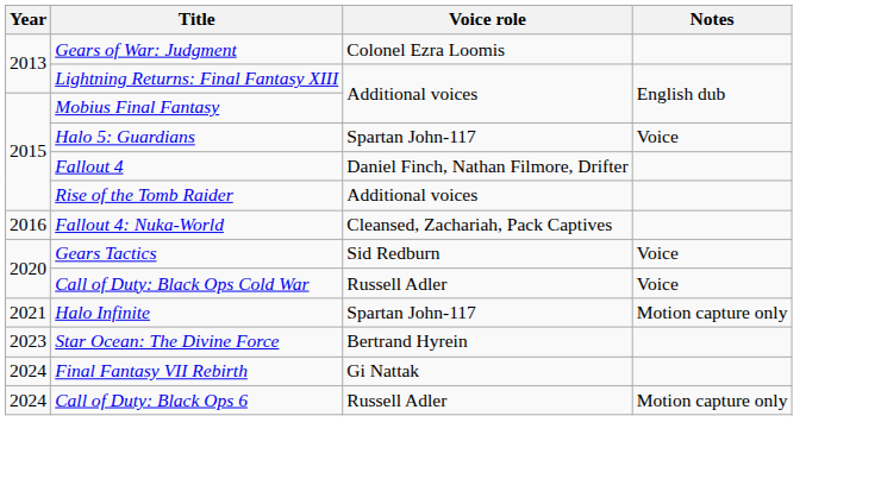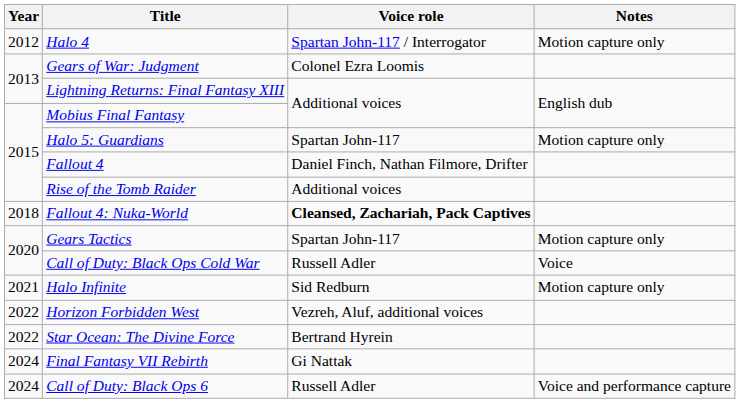+ row: 2012 | Halo 4 | Spartan John-117 / Interrogator | Motion capture only
Halo 5: Guardians | Notes: Voice -> Motion capture only
Fallout 4: Nuka-World | Year: 2016 -> 2018
Fallout 4: Nuka-World | Voice role: normal -> bold
Gears Tactics | Voice role: Sid Redburn -> Spartan John-117
Gears Tactics | Notes: Voice -> Motion capture only
Halo Infinite | Voice role: Spartan John-117 -> Sid Redburn
+ row: 2022 | Horizon Forbidden West | Vezreh, Aluf, additional voices
Star Ocean: The Divine Force | Year: 2023 -> 2022
Call of Duty: Black Ops 6 | Notes: Motion capture only -> Voice and performance capture
